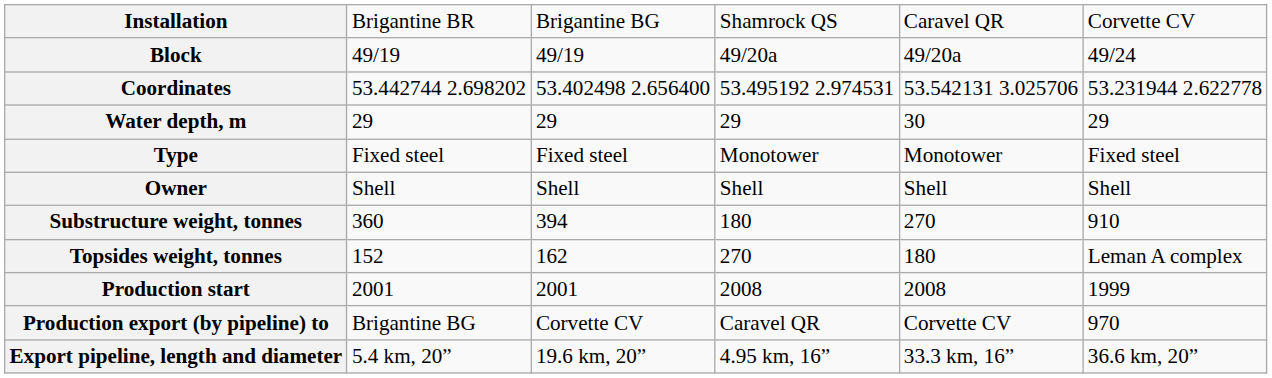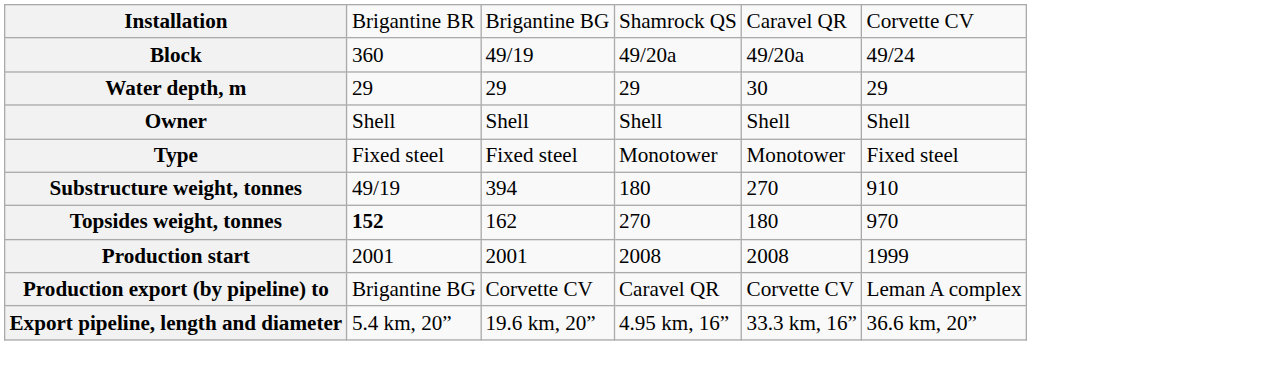Block | column 2: 49/19 -> 360
- row: Coordinates | 53.442744 2.698202 | 53.402498 2.656400 | 53.495192 2.974531 | 53.542131 3.025706 | 53.231944 2.622778
rows swapped: Owner <-> Type
Substructure weight, tonnes | column 2: 360 -> 49/19
Topsides weight, tonnes | column 2: normal -> bold
Topsides weight, tonnes | column 6: Leman A complex -> 970
Production export (by pipeline) to | column 6: 970 -> Leman A complex
